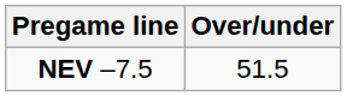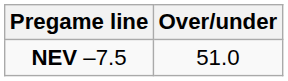NEV –7.5 | Over/under: 51.5 -> 51.0
